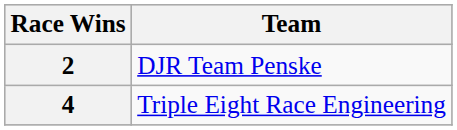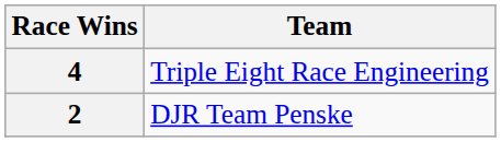rows swapped: 4 <-> 2
